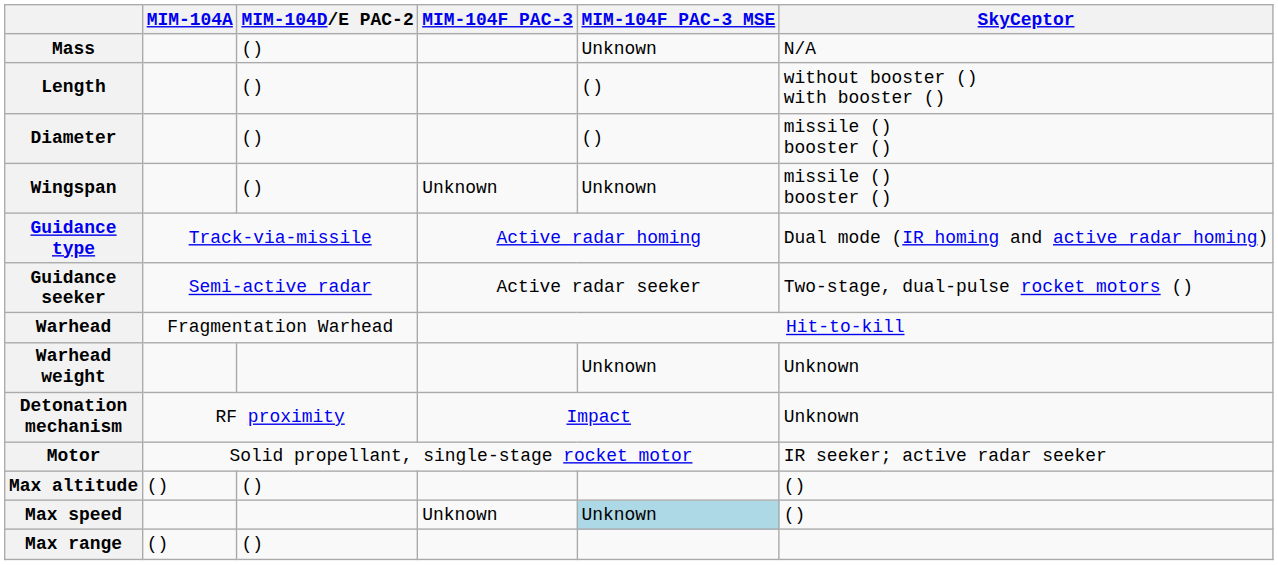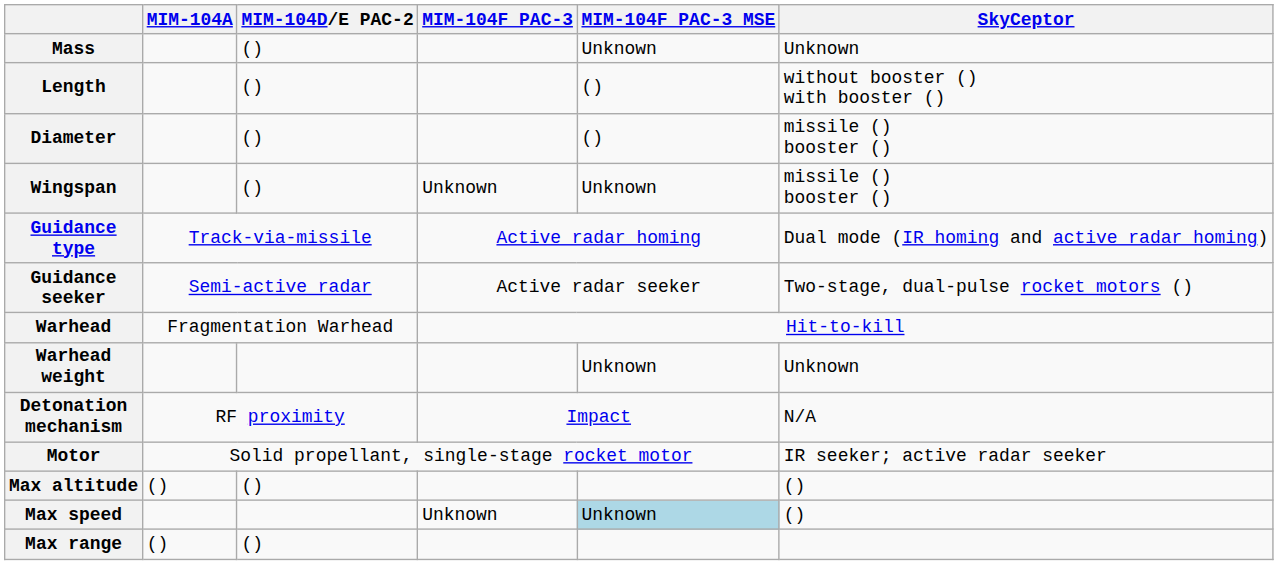Mass | SkyCeptor: N/A -> Unknown
Detonation mechanism | SkyCeptor: Unknown -> N/A
